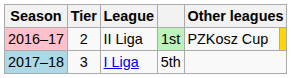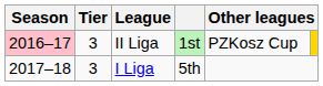II Liga | Tier: 2 -> 3
I Liga | Season: lightblue background -> no background
